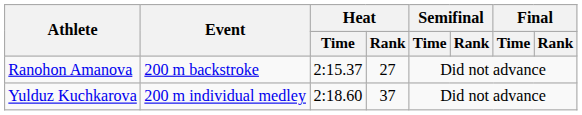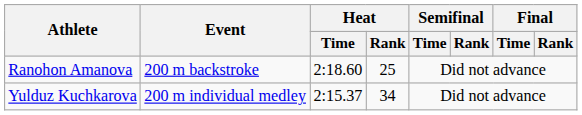Ranohon Amanova | Heat / Time: 2:15.37 -> 2:18.60
Ranohon Amanova | Heat / Rank: 27 -> 25
Yulduz Kuchkarova | Heat / Time: 2:18.60 -> 2:15.37
Yulduz Kuchkarova | Heat / Rank: 37 -> 34
